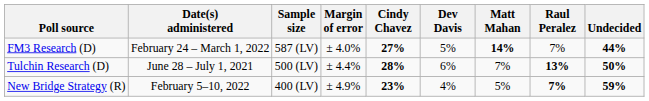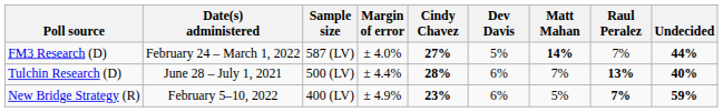Tulchin Research (D) | Undecided: 50% -> 40%
New Bridge Strategy (R) | Dev Davis: 4% -> 6%
